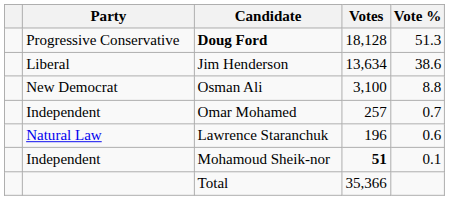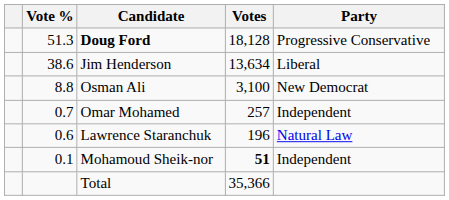columns swapped: Party <-> Vote %
